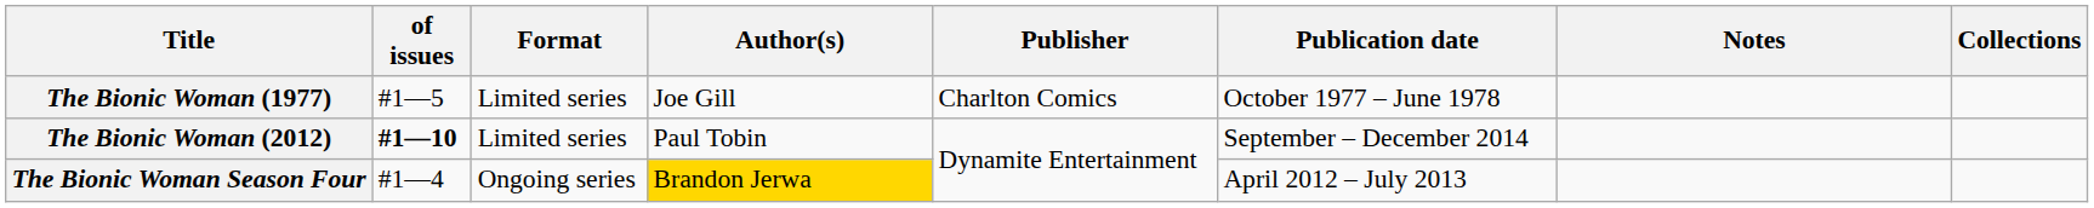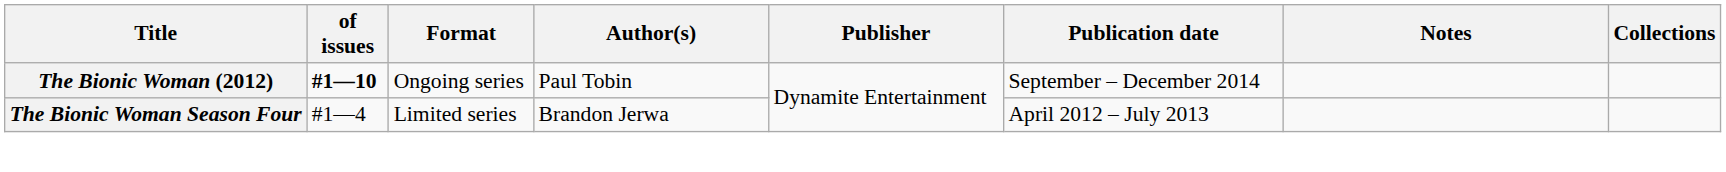- row: The Bionic Woman (1977) | #1—5 | Limited series | Joe Gill | Charlton Comics | October 1977 – June 1978
The Bionic Woman (2012) | Format: Limited series -> Ongoing series
The Bionic Woman Season Four | Format: Ongoing series -> Limited series
The Bionic Woman Season Four | Author(s): gold background -> no background
